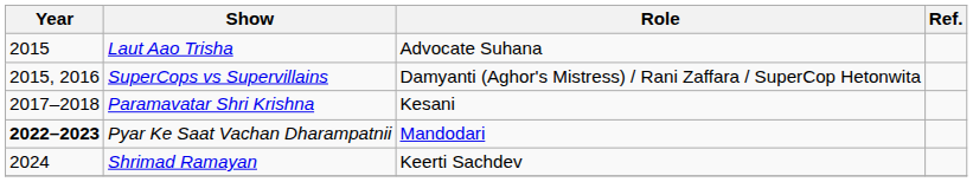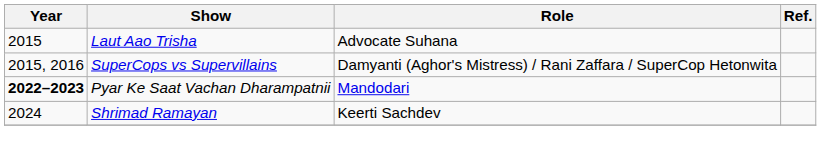- row: 2017–2018 | Paramavatar Shri Krishna | Kesani
